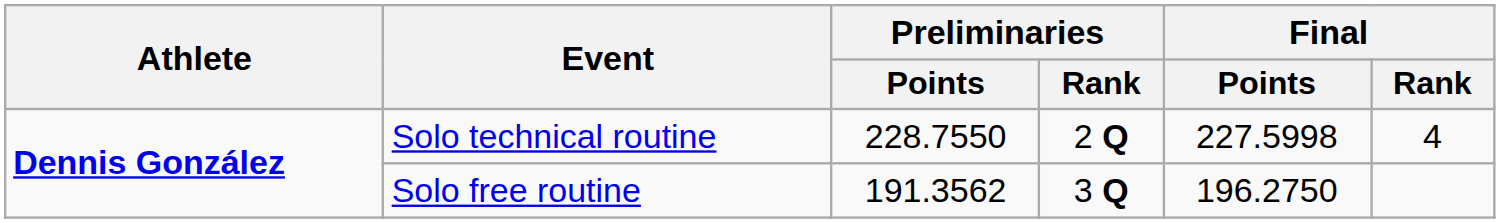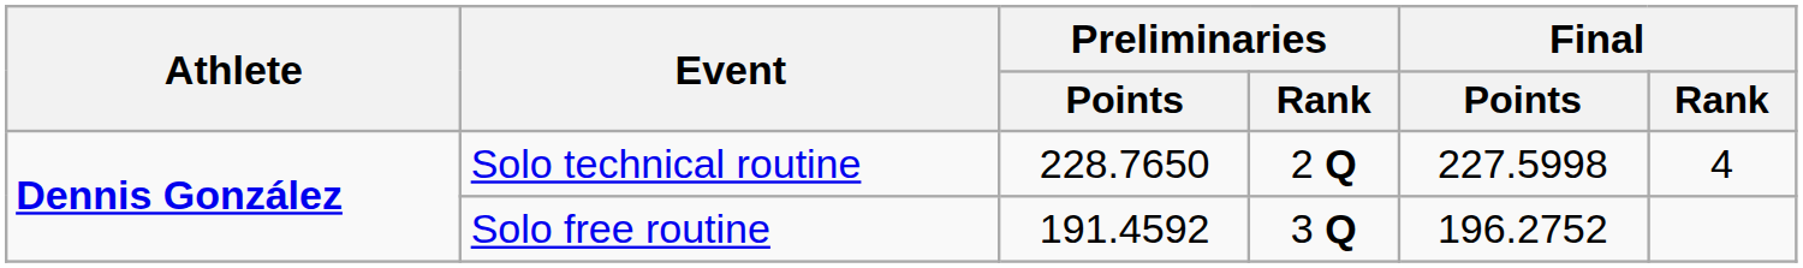Solo technical routine | Preliminaries / Points: 228.7550 -> 228.7650
Solo free routine | Preliminaries / Points: 191.3562 -> 191.4592
Solo free routine | Final / Points: 196.2750 -> 196.2752
